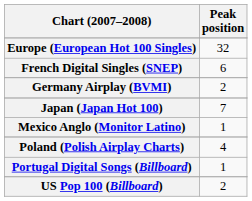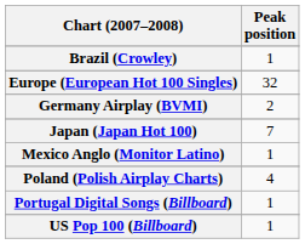+ row: Brazil (Crowley) | 1
- row: French Digital Singles (SNEP) | 6
US Pop 100 (Billboard) | Peak position: 2 -> 1
